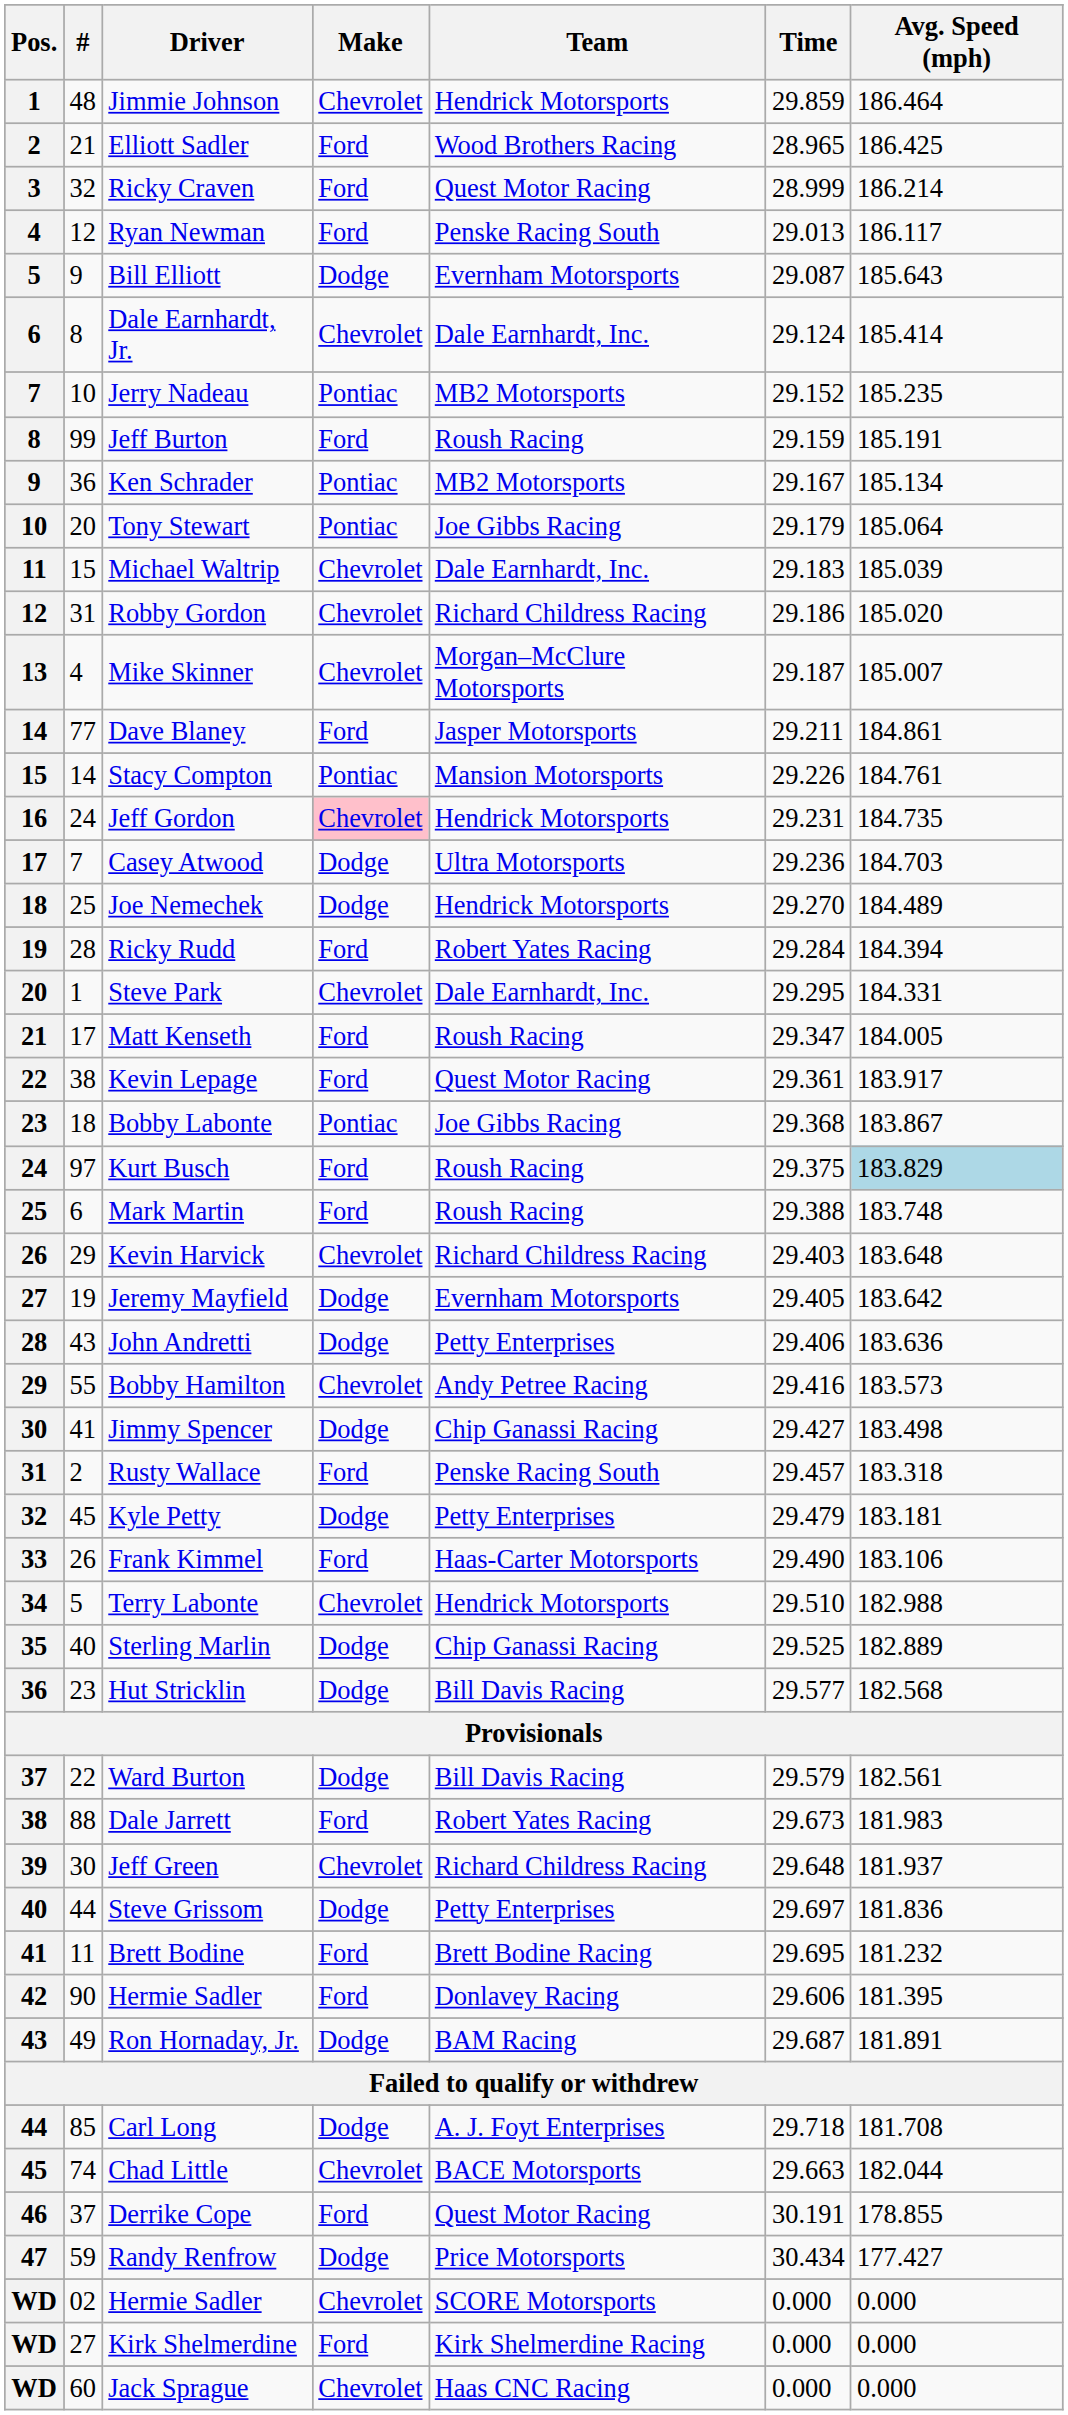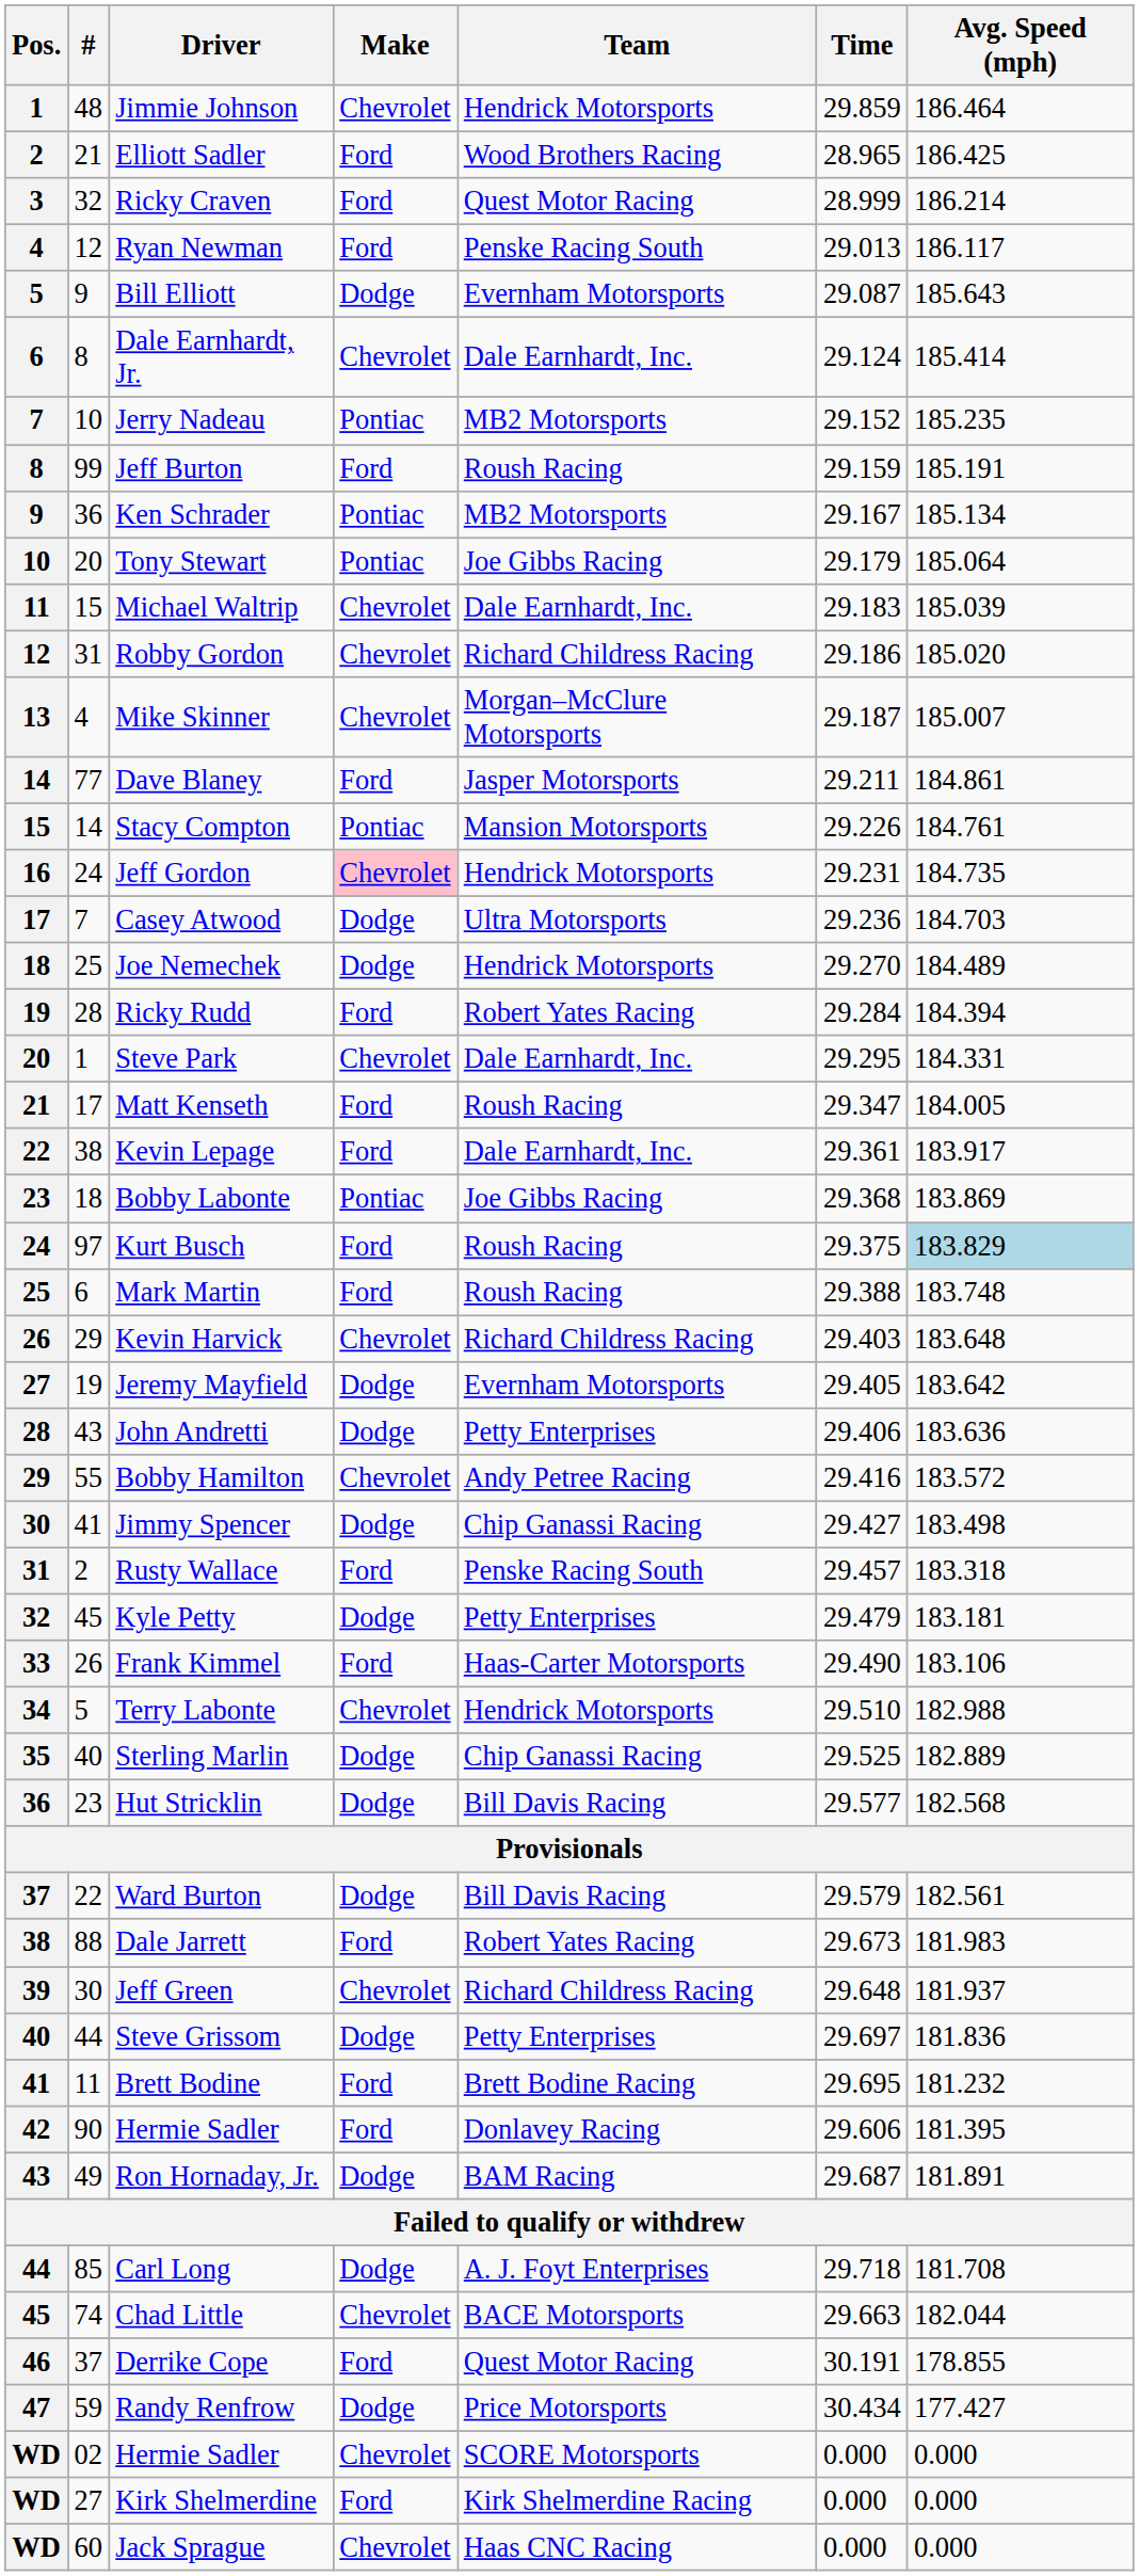Kevin Lepage | Team: Quest Motor Racing -> Dale Earnhardt, Inc.
Bobby Labonte | Avg. Speed (mph): 183.867 -> 183.869
Bobby Hamilton | Avg. Speed (mph): 183.573 -> 183.572
